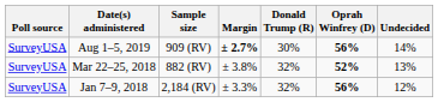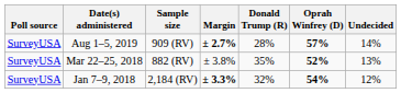Aug 1–5, 2019 | Donald Trump (R): 30% -> 28%
Aug 1–5, 2019 | Oprah Winfrey (D): 56% -> 57%
Mar 22–25, 2018 | Donald Trump (R): 32% -> 35%
Jan 7–9, 2018 | Margin: normal -> bold
Jan 7–9, 2018 | Oprah Winfrey (D): 56% -> 54%
